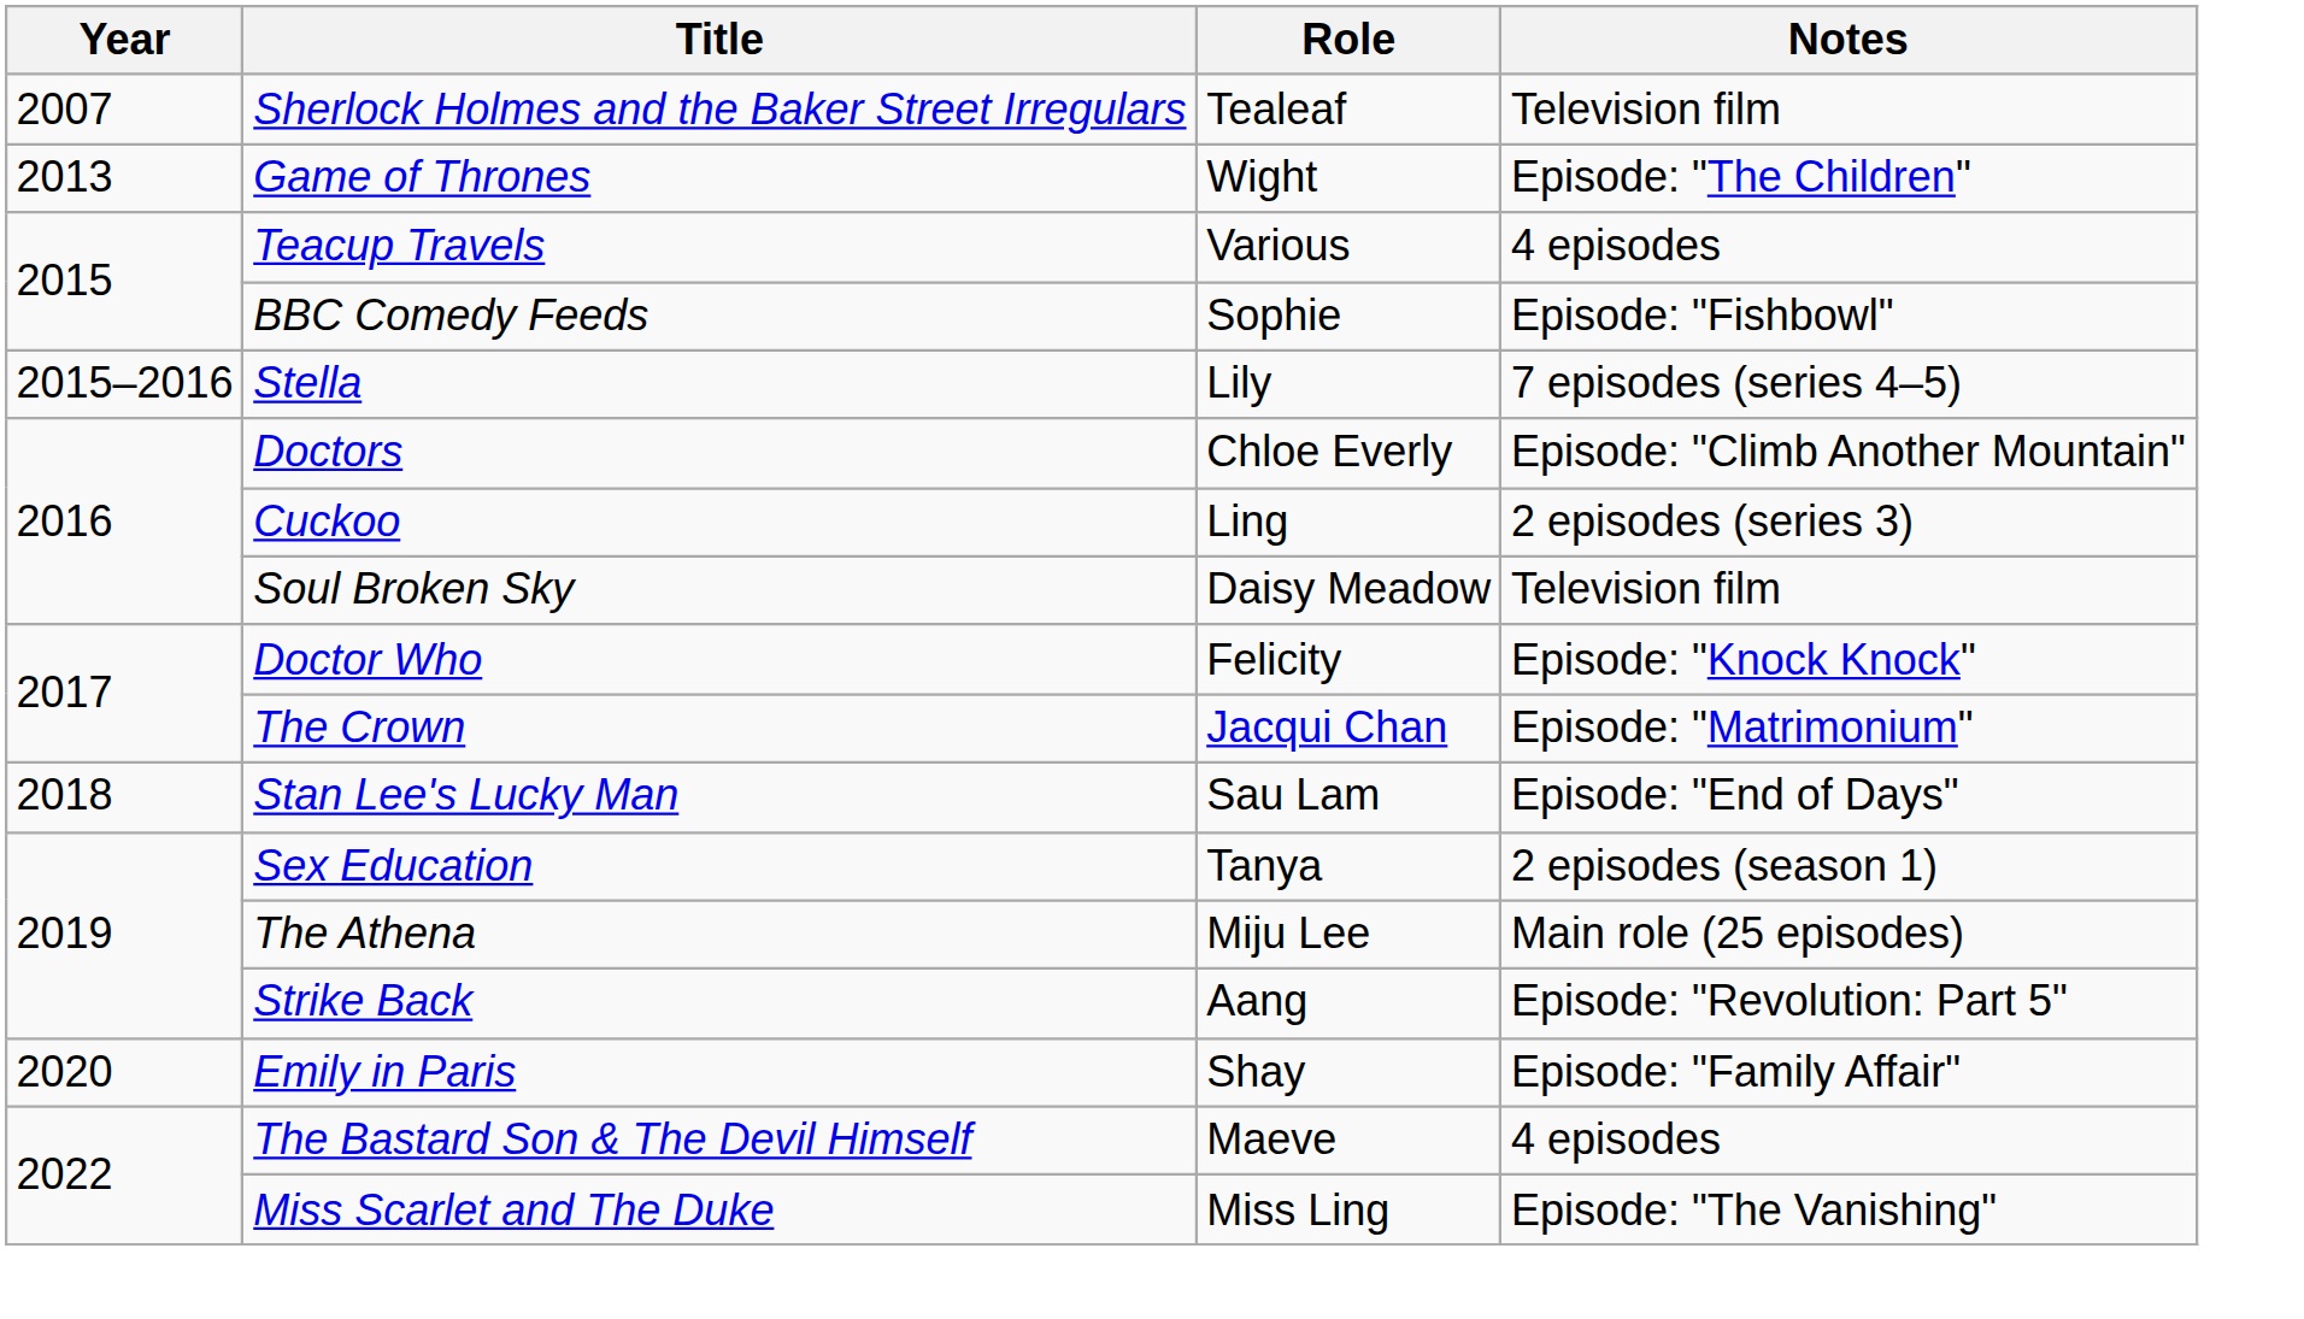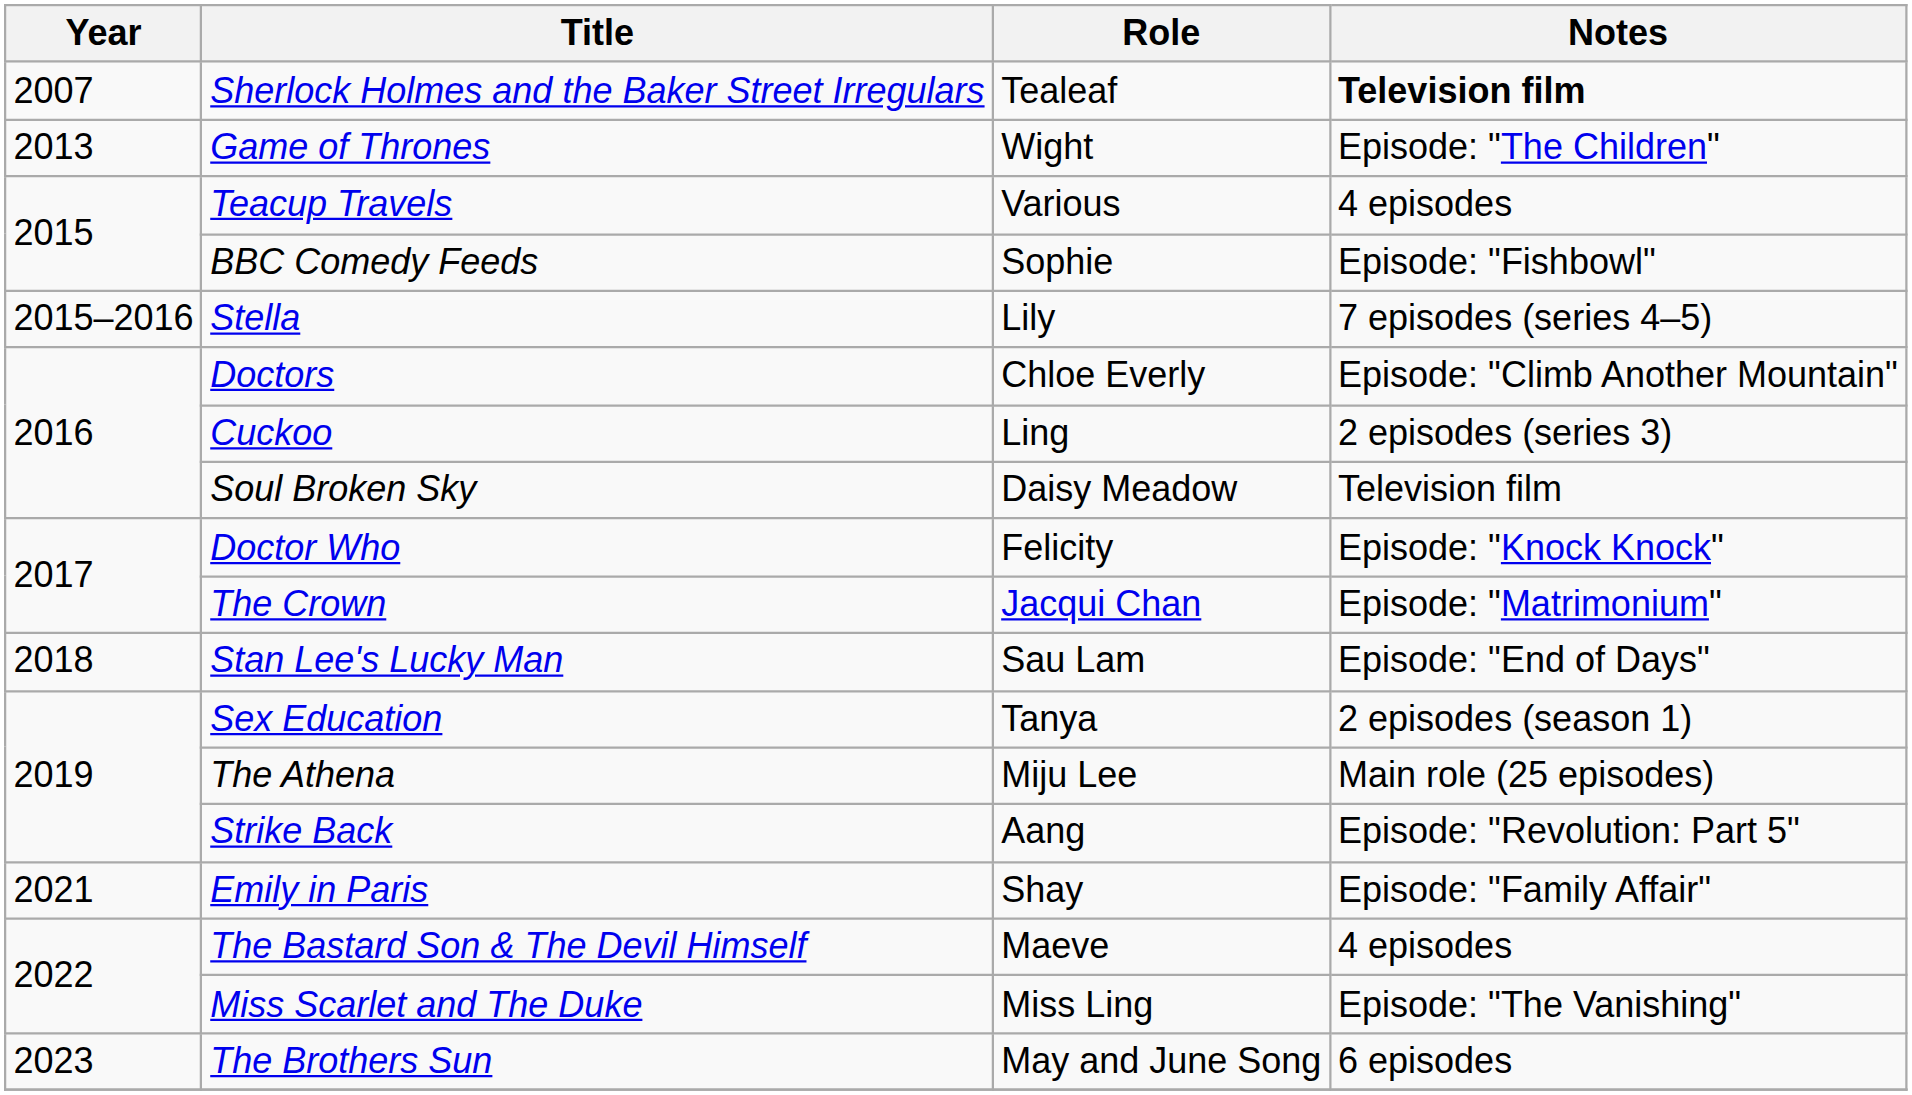Sherlock Holmes and the Baker Street Irregulars | Notes: normal -> bold
Emily in Paris | Year: 2020 -> 2021
+ row: 2023 | The Brothers Sun | May and June Song | 6 episodes
